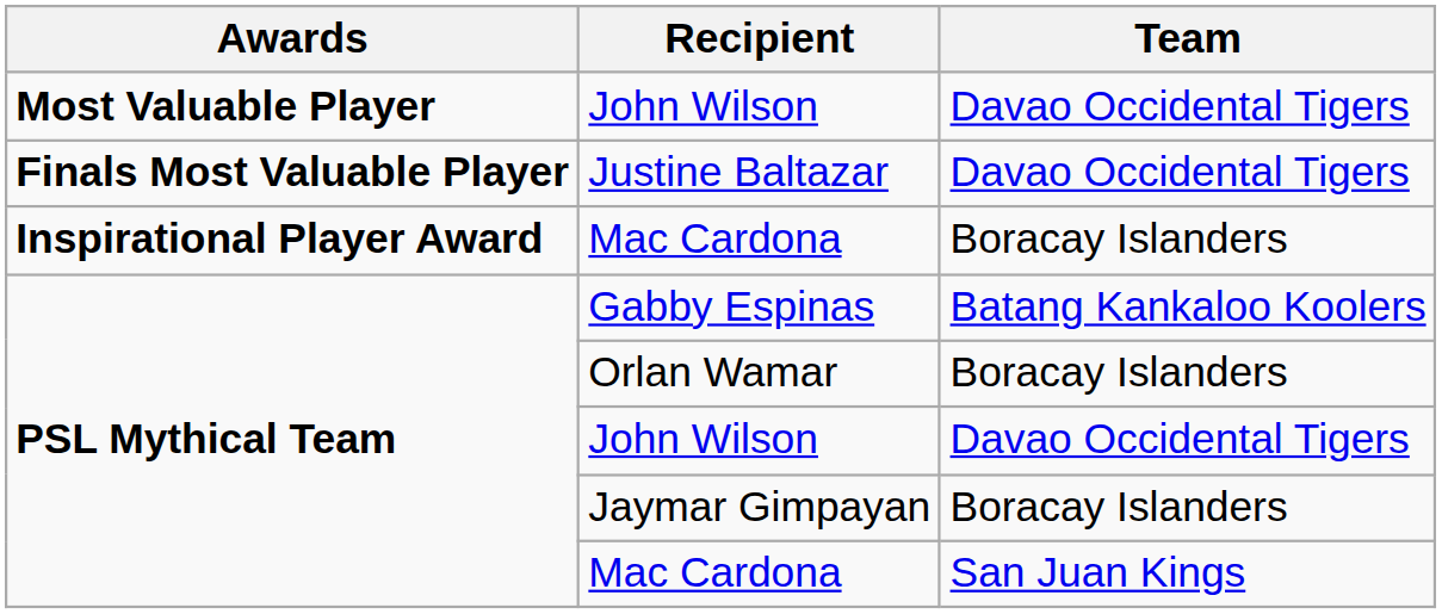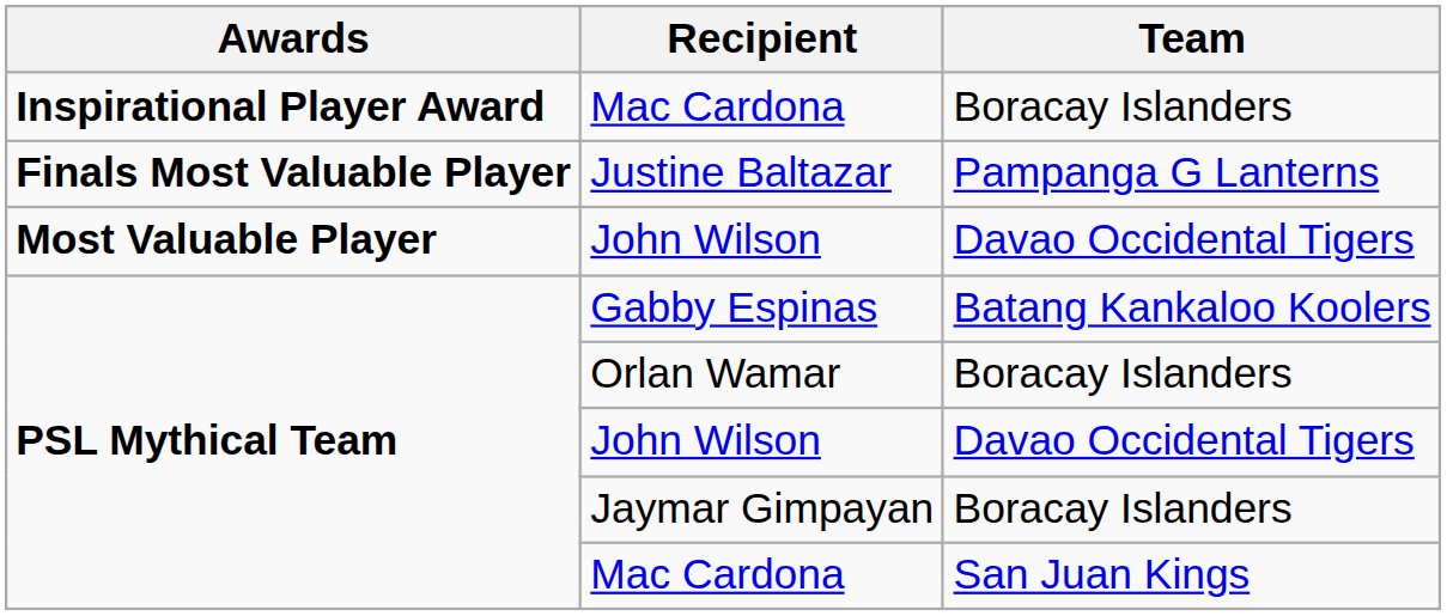rows swapped: Most Valuable Player / John Wilson <-> Inspirational Player Award / Mac Cardona
Justine Baltazar | Team: Davao Occidental Tigers -> Pampanga G Lanterns
